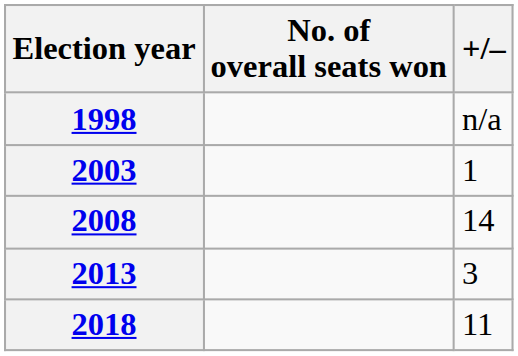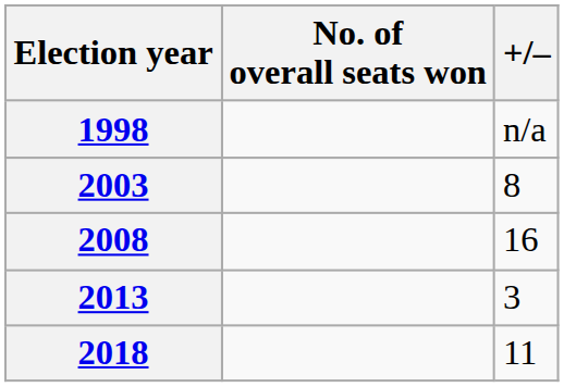2003 | +/–: 1 -> 8
2008 | +/–: 14 -> 16
